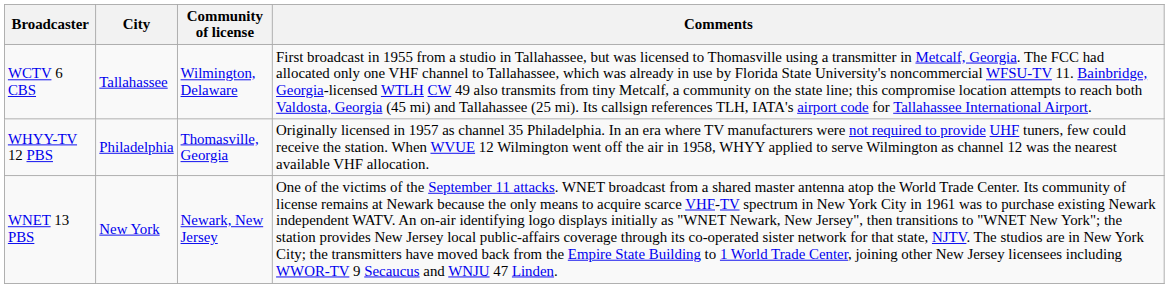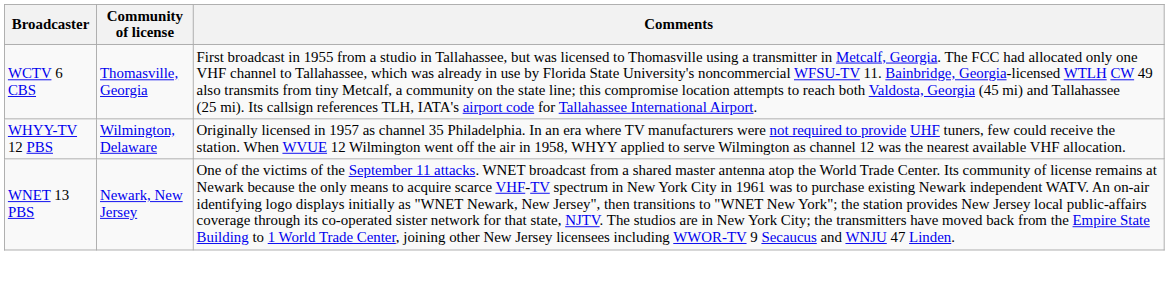- column: City | Tallahassee | Philadelphia | New York
WCTV 6 CBS | Community of license: Wilmington, Delaware -> Thomasville, Georgia
WHYY-TV 12 PBS | Community of license: Thomasville, Georgia -> Wilmington, Delaware
